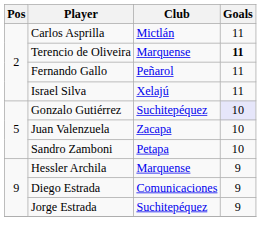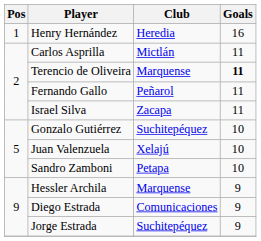+ row: 1 | Henry Hernández | Heredia | 16
Israel Silva | Club: Xelajú -> Zacapa
Gonzalo Gutiérrez | Goals: lavender background -> no background
Juan Valenzuela | Club: Zacapa -> Xelajú
